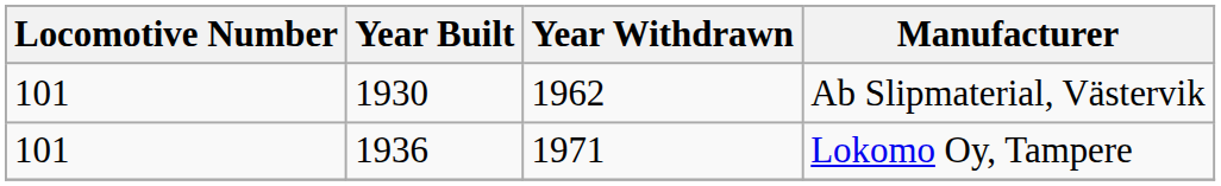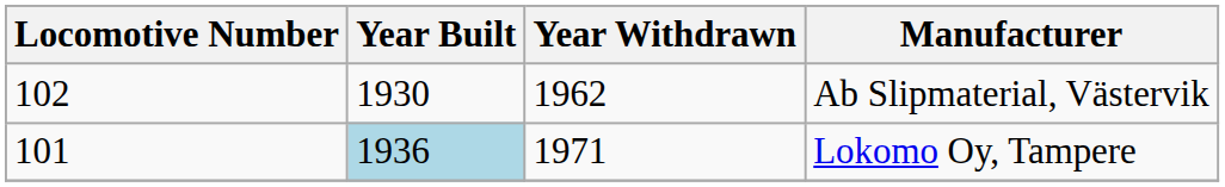Ab Slipmaterial, Västervik | Locomotive Number: 101 -> 102
Lokomo Oy, Tampere | Year Built: no background -> lightblue background
